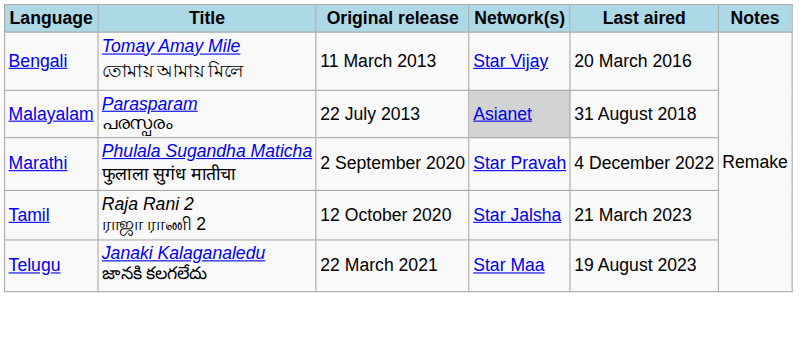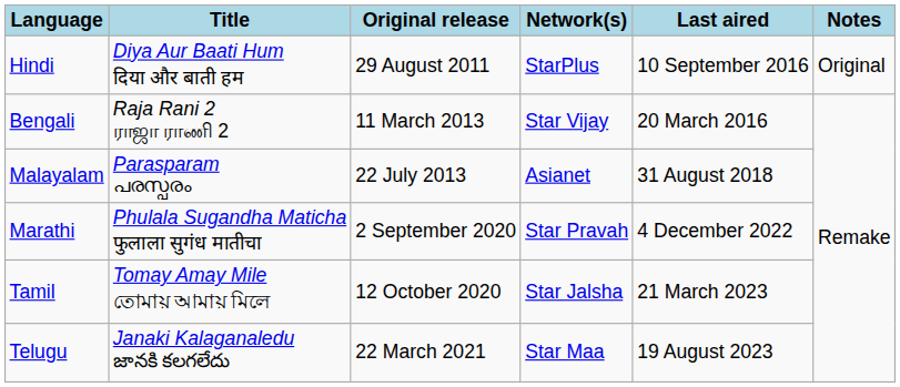+ row: Hindi | Diya Aur Baati Hum दिया और बाती हम | 29 August 2011 | StarPlus | 10 September 2016 | Original
Bengali | Title: Tomay Amay Mile তোমায় আমায় মিলে -> Raja Rani 2 ராஜா ராணி 2
Malayalam | Network(s): lightgrey background -> no background
Tamil | Title: Raja Rani 2 ராஜா ராணி 2 -> Tomay Amay Mile তোমায় আমায় মিলে
